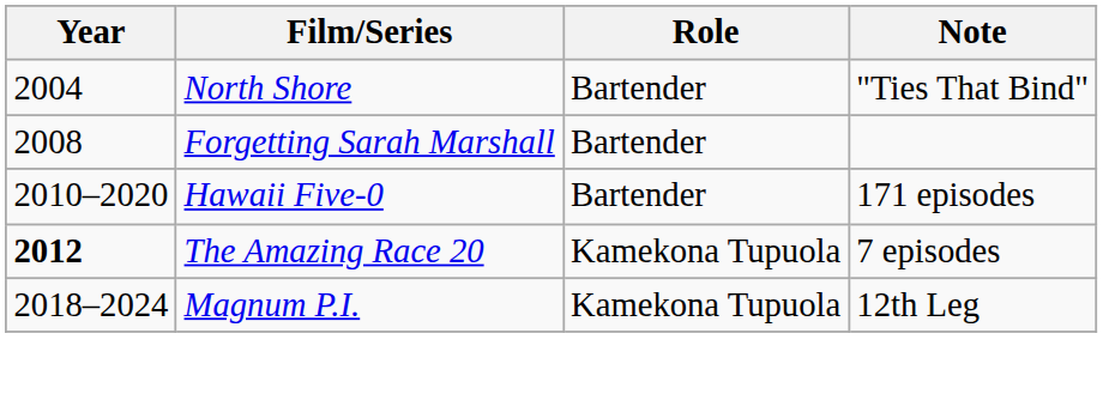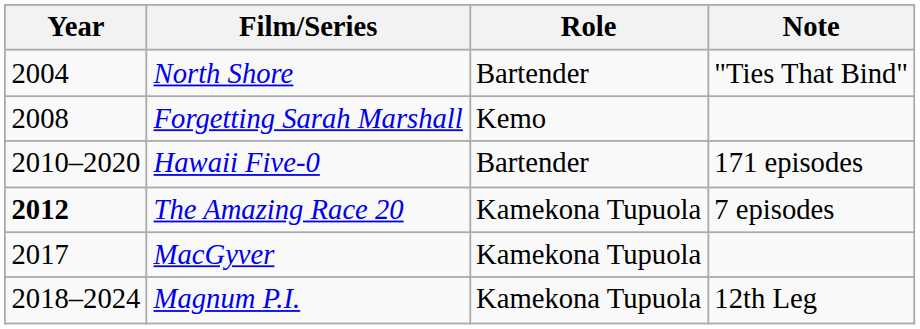Forgetting Sarah Marshall | Role: Bartender -> Kemo
+ row: 2017 | MacGyver | Kamekona Tupuola
